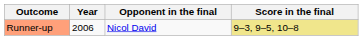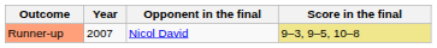Runner-up | Year: 2006 -> 2007
